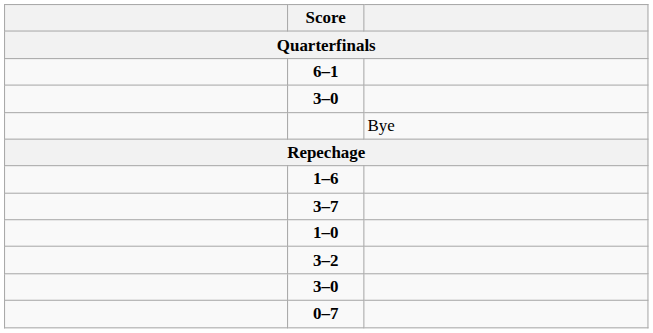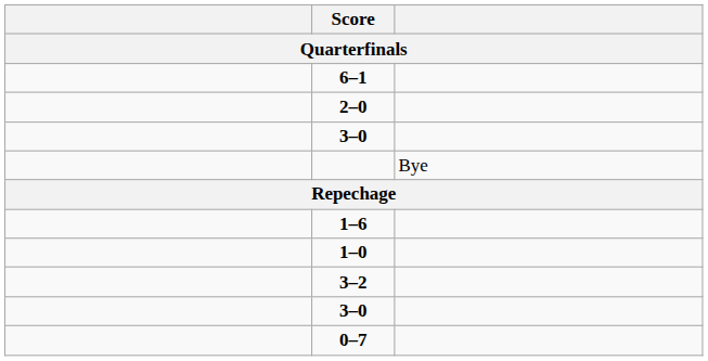+ row: 2–0
- row: 3–7
